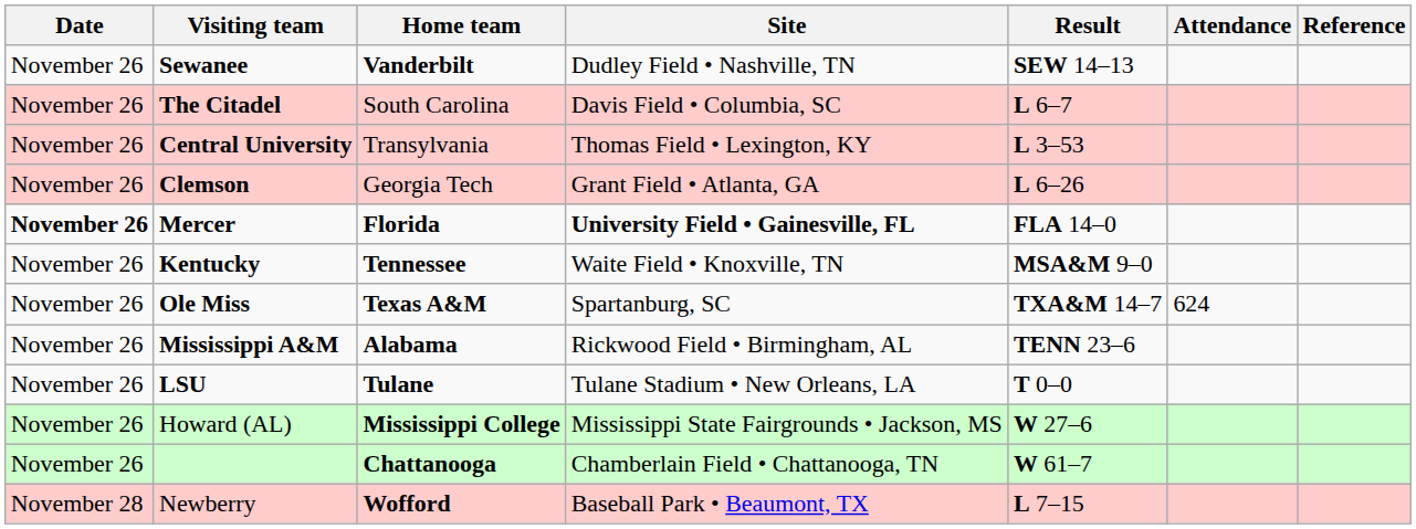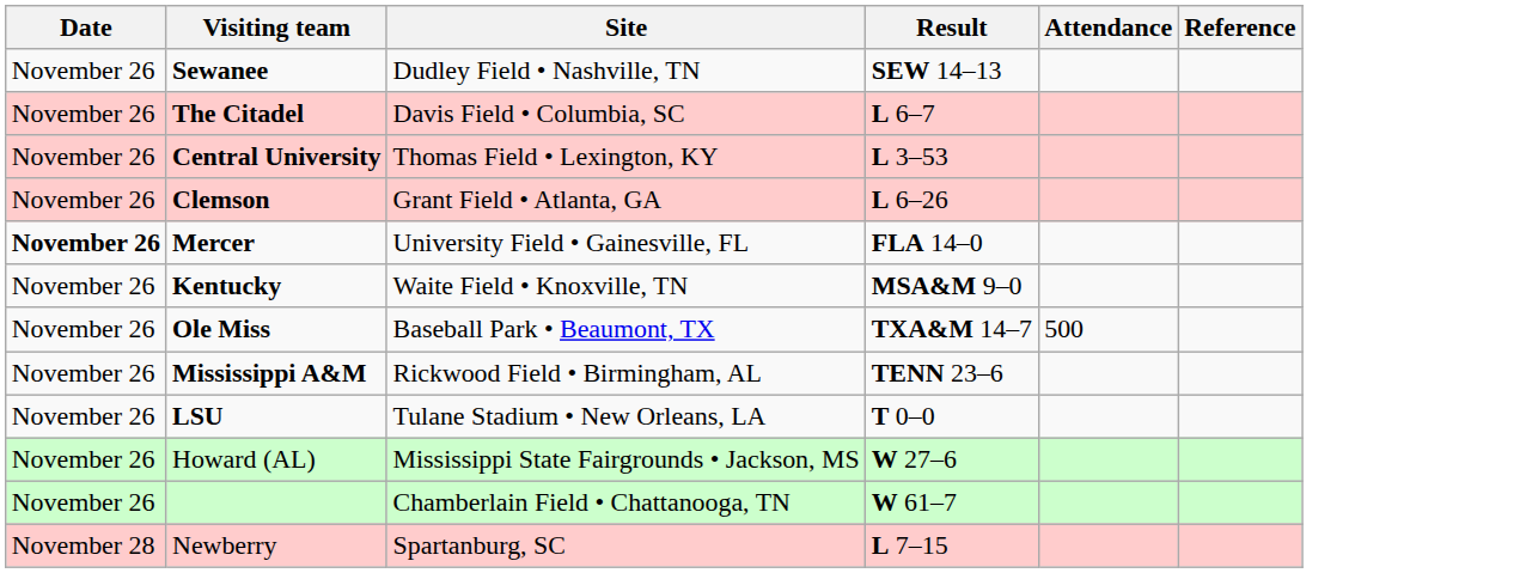- column: Home team | Vanderbilt | South Carolina | Transylvania | Georgia Tech | Florida | Tennessee | Texas A&M | Alabama | Tulane | Mississippi College | Chattanooga | Wofford
Mercer | Site: bold -> normal
Ole Miss | Site: Spartanburg, SC -> Baseball Park • Beaumont, TX
Ole Miss | Attendance: 624 -> 500
Newberry | Site: Baseball Park • Beaumont, TX -> Spartanburg, SC
